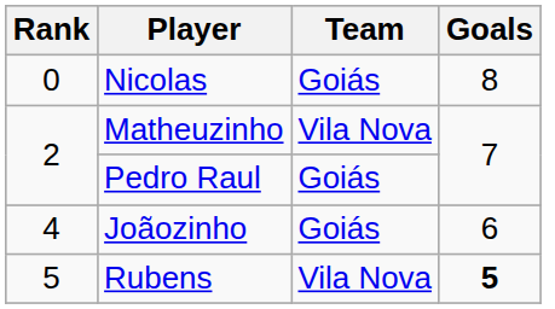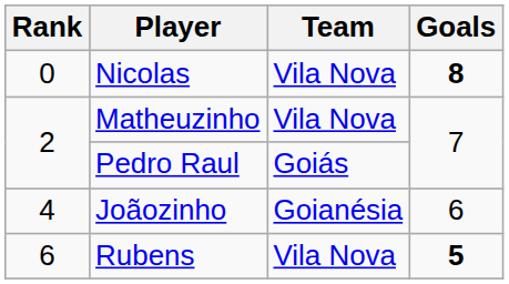Nicolas | Team: Goiás -> Vila Nova
Nicolas | Goals: normal -> bold
Joãozinho | Team: Goiás -> Goianésia
Rubens | Rank: 5 -> 6
